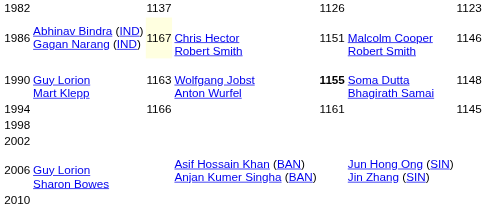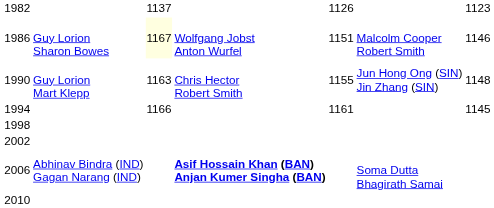1986 | column 2: Abhinav Bindra (IND) Gagan Narang (IND) -> Guy Lorion Sharon Bowes
1986 | column 4: Chris Hector Robert Smith -> Wolfgang Jobst Anton Wurfel
1990 | column 4: Wolfgang Jobst Anton Wurfel -> Chris Hector Robert Smith
1990 | column 5: bold -> normal
1990 | column 6: Soma Dutta Bhagirath Samai -> Jun Hong Ong (SIN) Jin Zhang (SIN)
2006 | column 2: Guy Lorion Sharon Bowes -> Abhinav Bindra (IND) Gagan Narang (IND)
2006 | column 4: normal -> bold
2006 | column 6: Jun Hong Ong (SIN) Jin Zhang (SIN) -> Soma Dutta Bhagirath Samai
